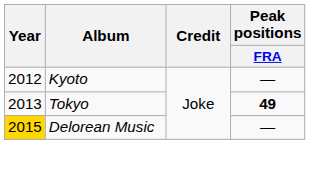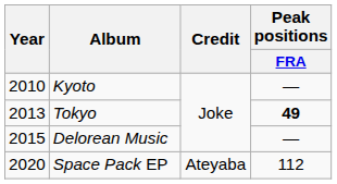Kyoto | Year: 2012 -> 2010
Delorean Music | Year: gold background -> no background
+ row: 2020 | Space Pack EP | Ateyaba | 112
